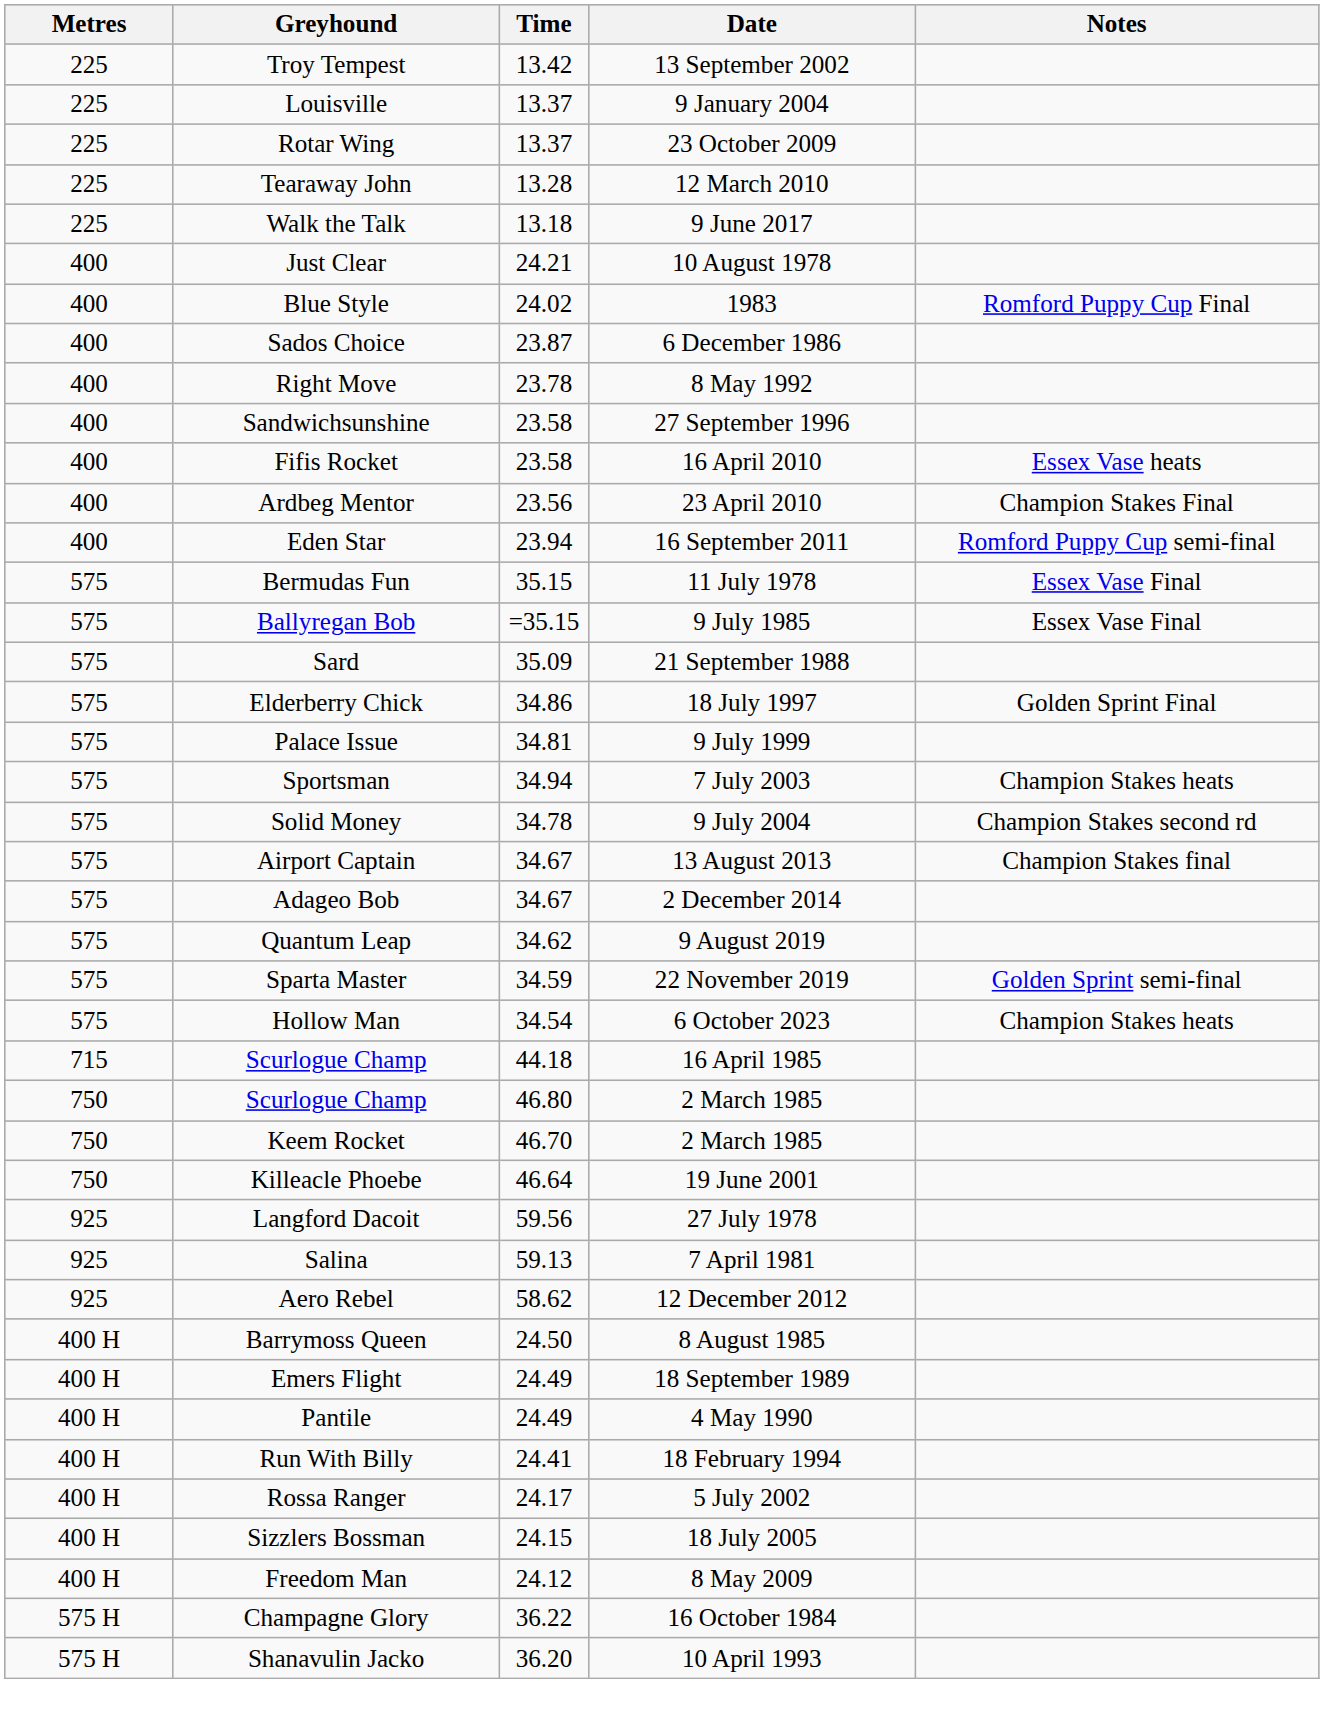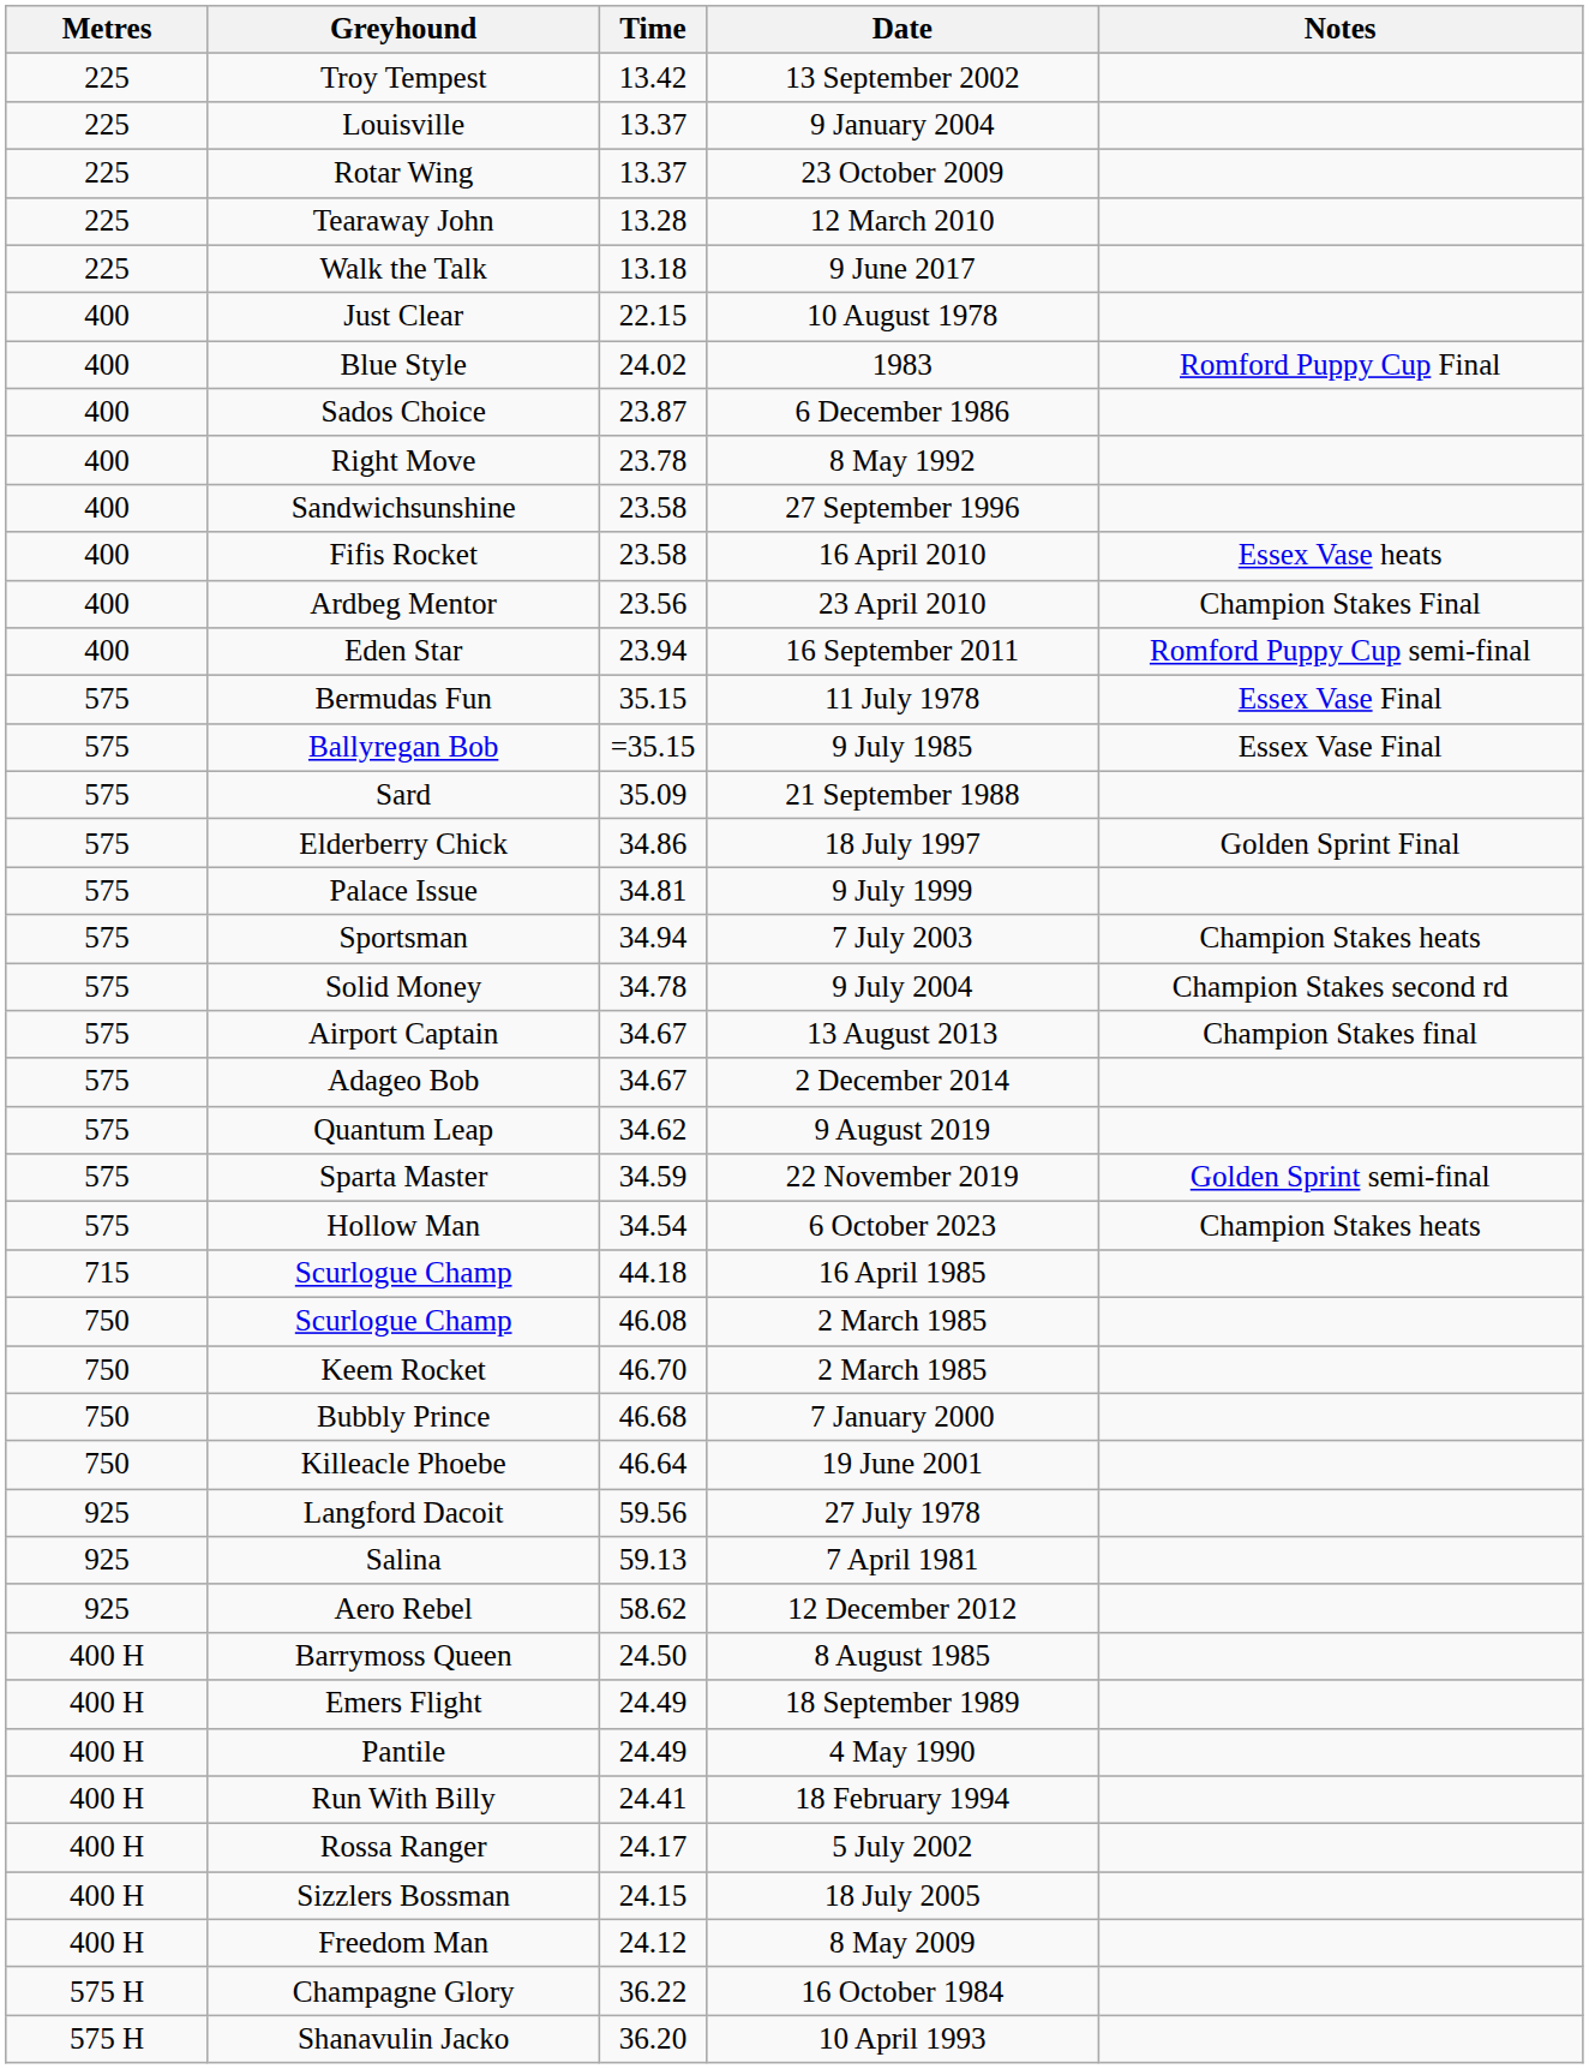Just Clear | Time: 24.21 -> 22.15
Scurlogue Champ / 2 March 1985 | Time: 46.80 -> 46.08
+ row: 750 | Bubbly Prince | 46.68 | 7 January 2000
